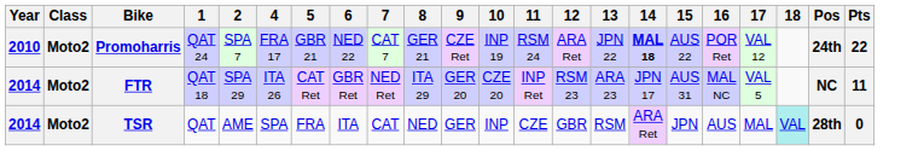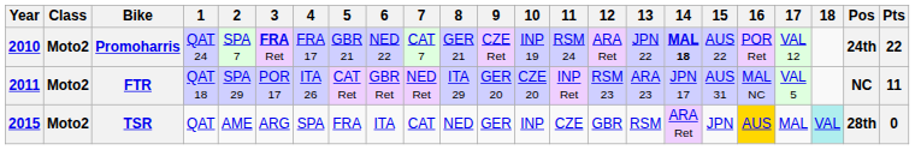+ column: 3 | FRA Ret | POR 17 | ARG
FTR | Year: 2014 -> 2011
TSR | Year: 2014 -> 2015
TSR | 16: no background -> gold background
